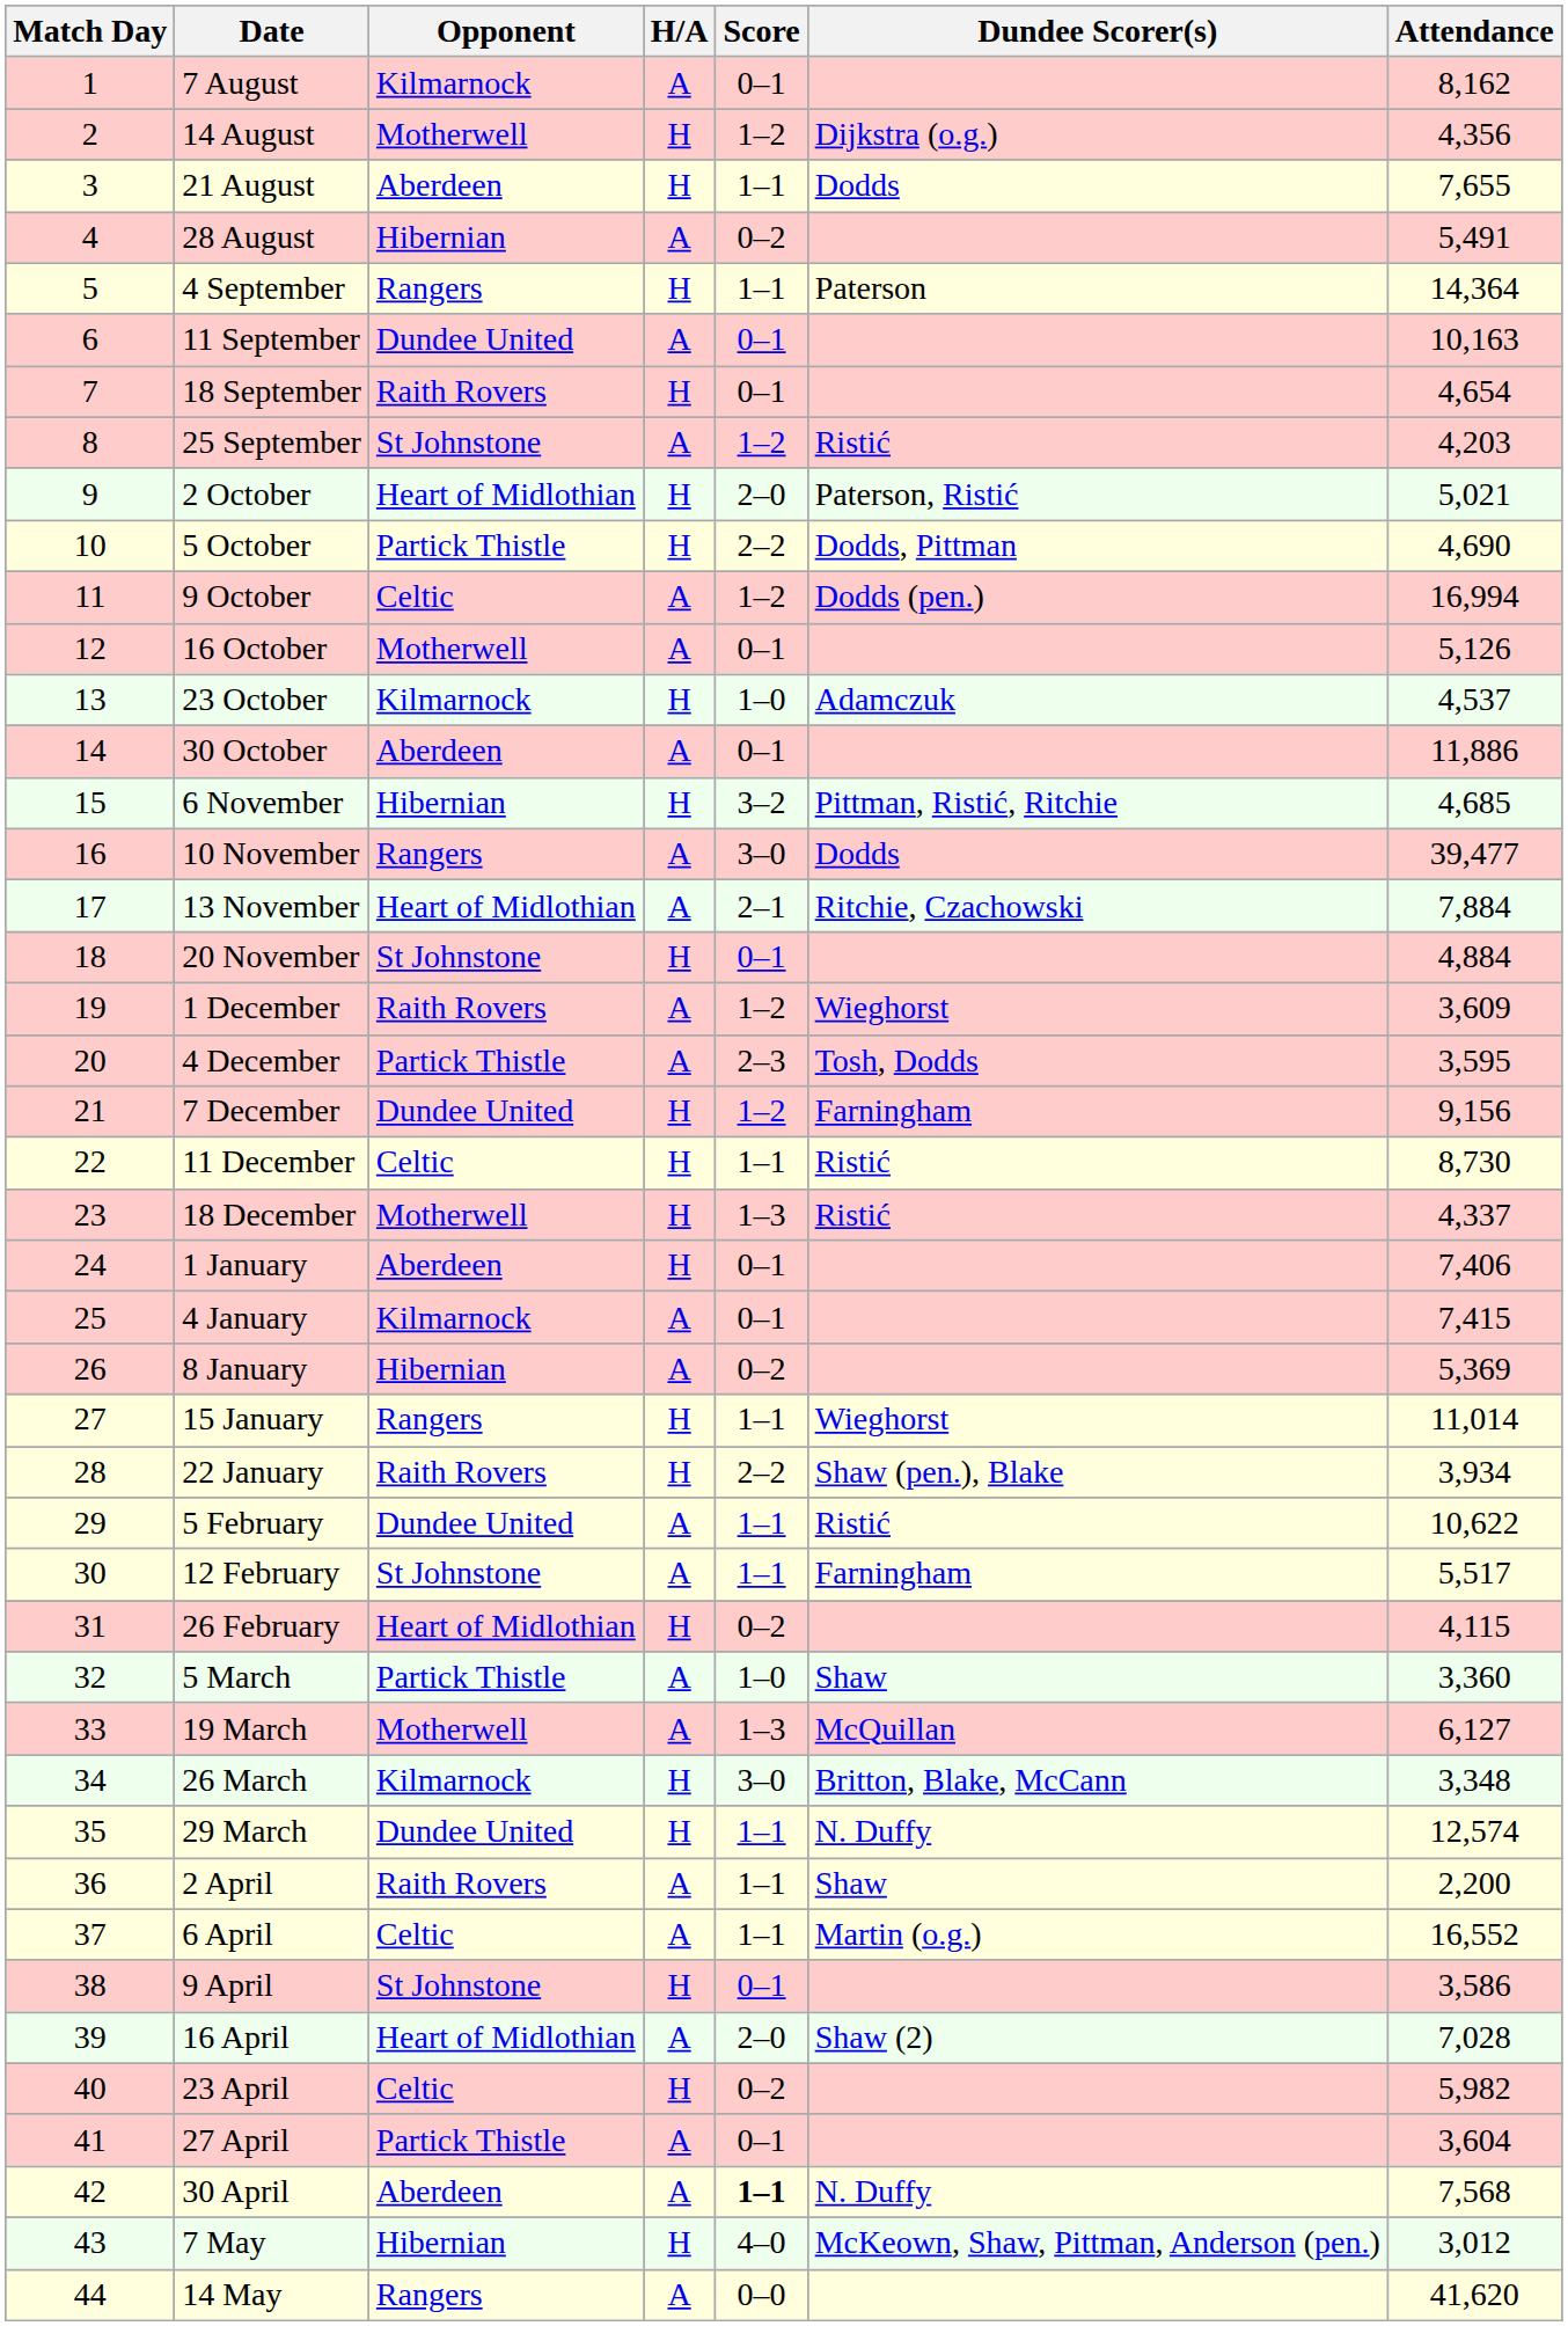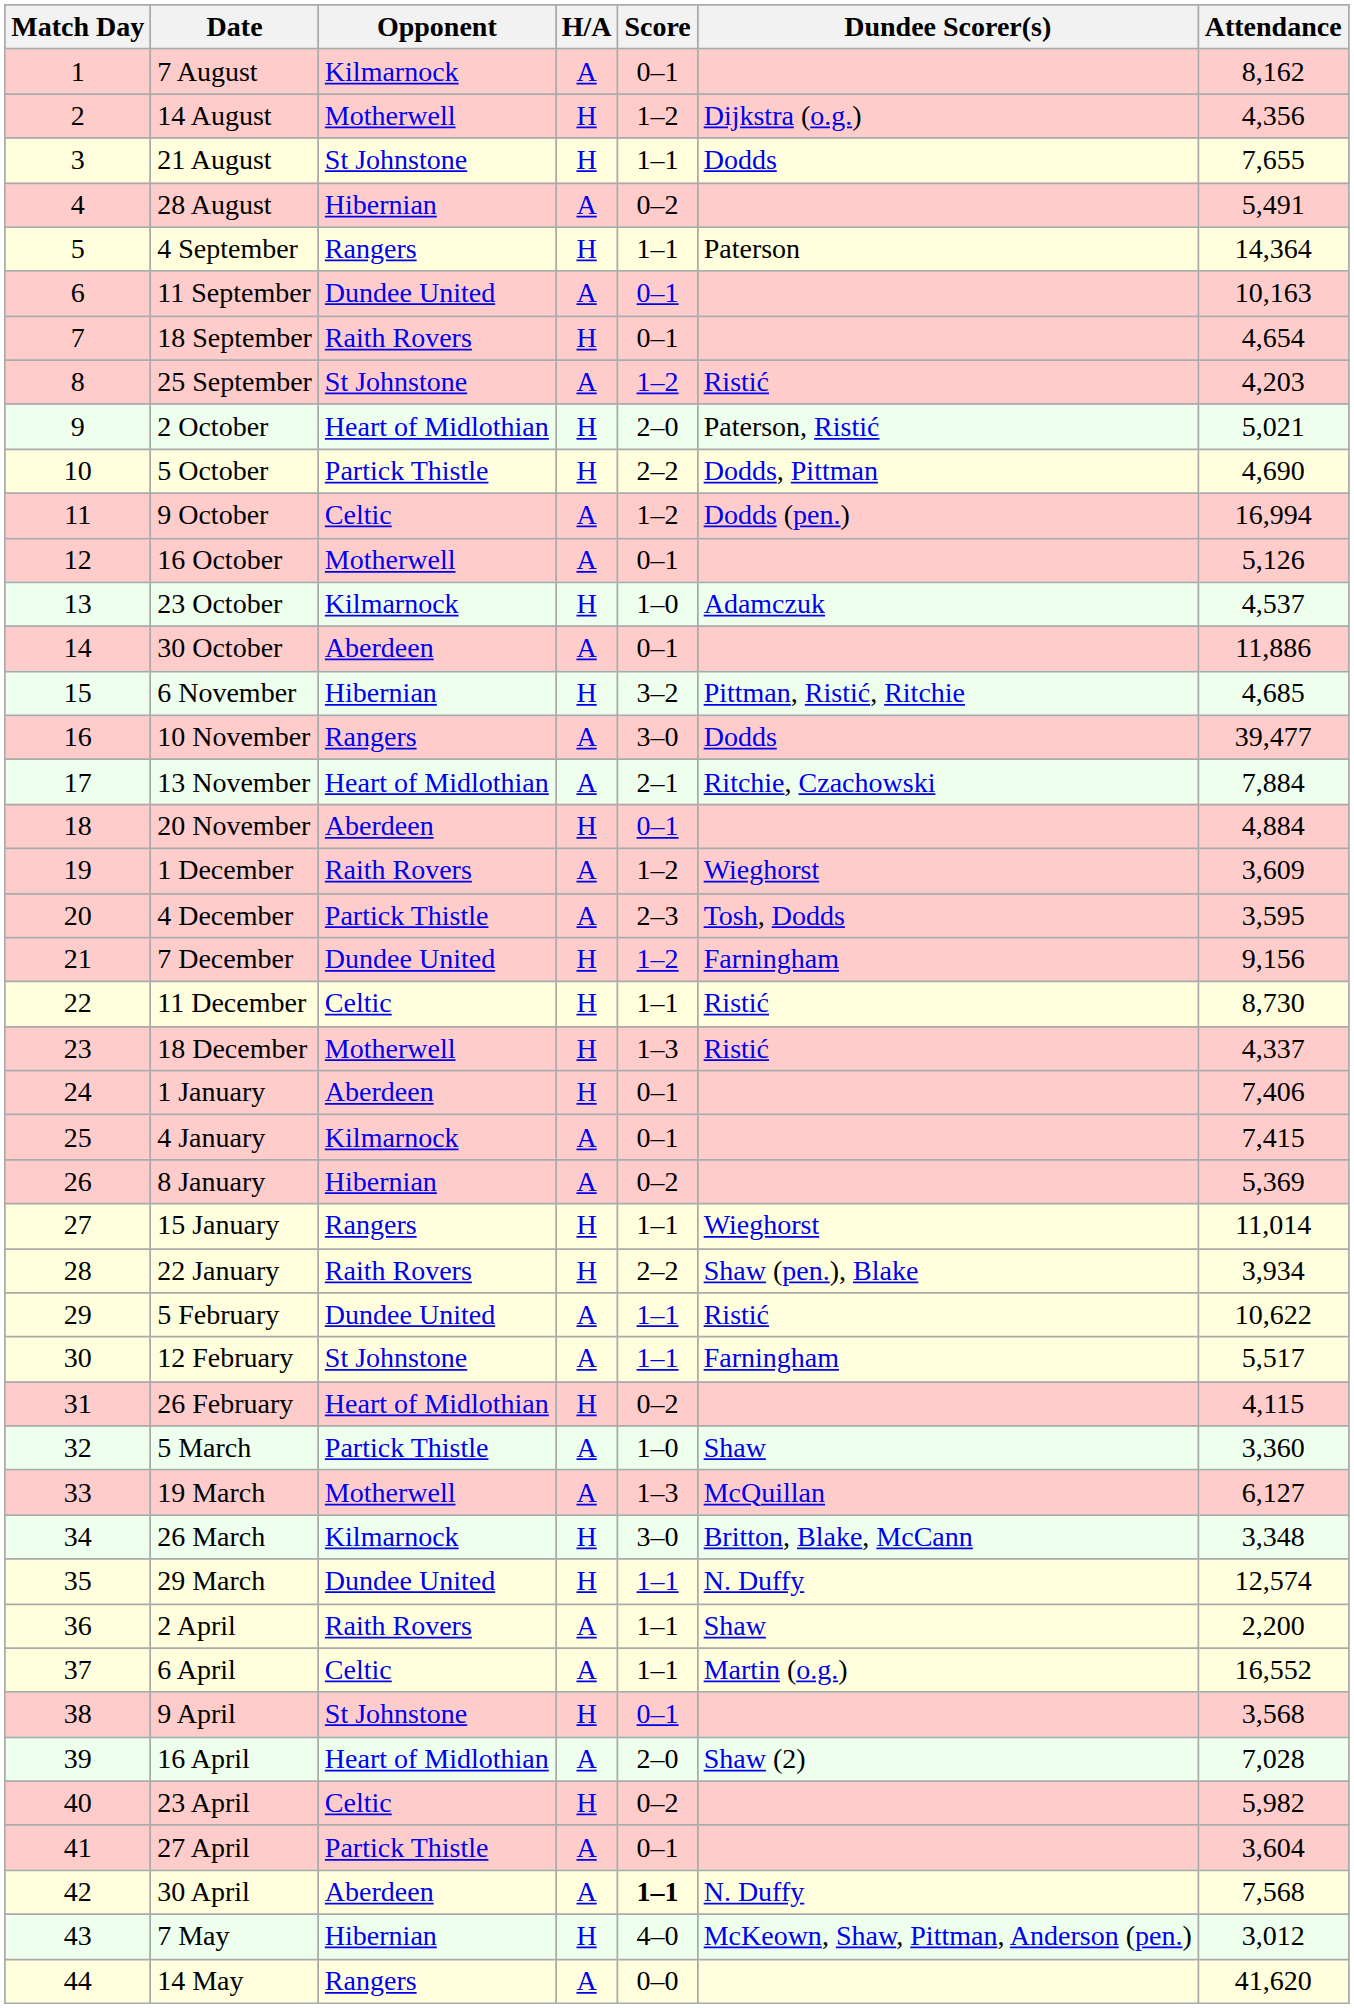21 August | Opponent: Aberdeen -> St Johnstone
20 November | Opponent: St Johnstone -> Aberdeen
9 April | Attendance: 3,586 -> 3,568
